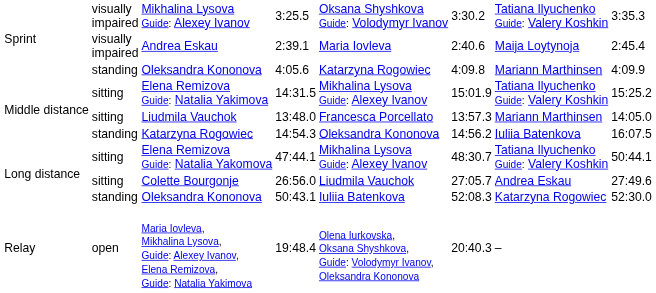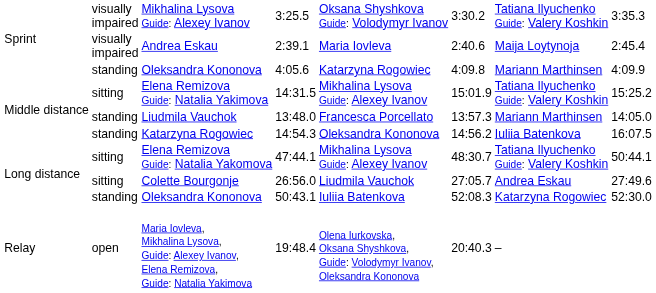13:48.0 | column 2: sitting -> standing
